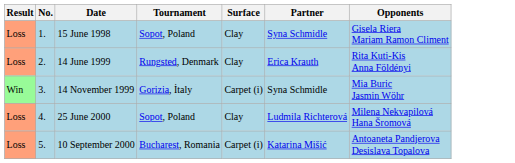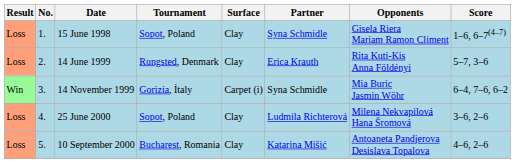+ column: Score | 1–6, 6–7(4–7) | 5–7, 3–6 | 6–4, 7–6, 6–2 | 3–6, 2–6 | 4–6, 2–6
10 September 2000 | Surface: Carpet (i) -> Clay
